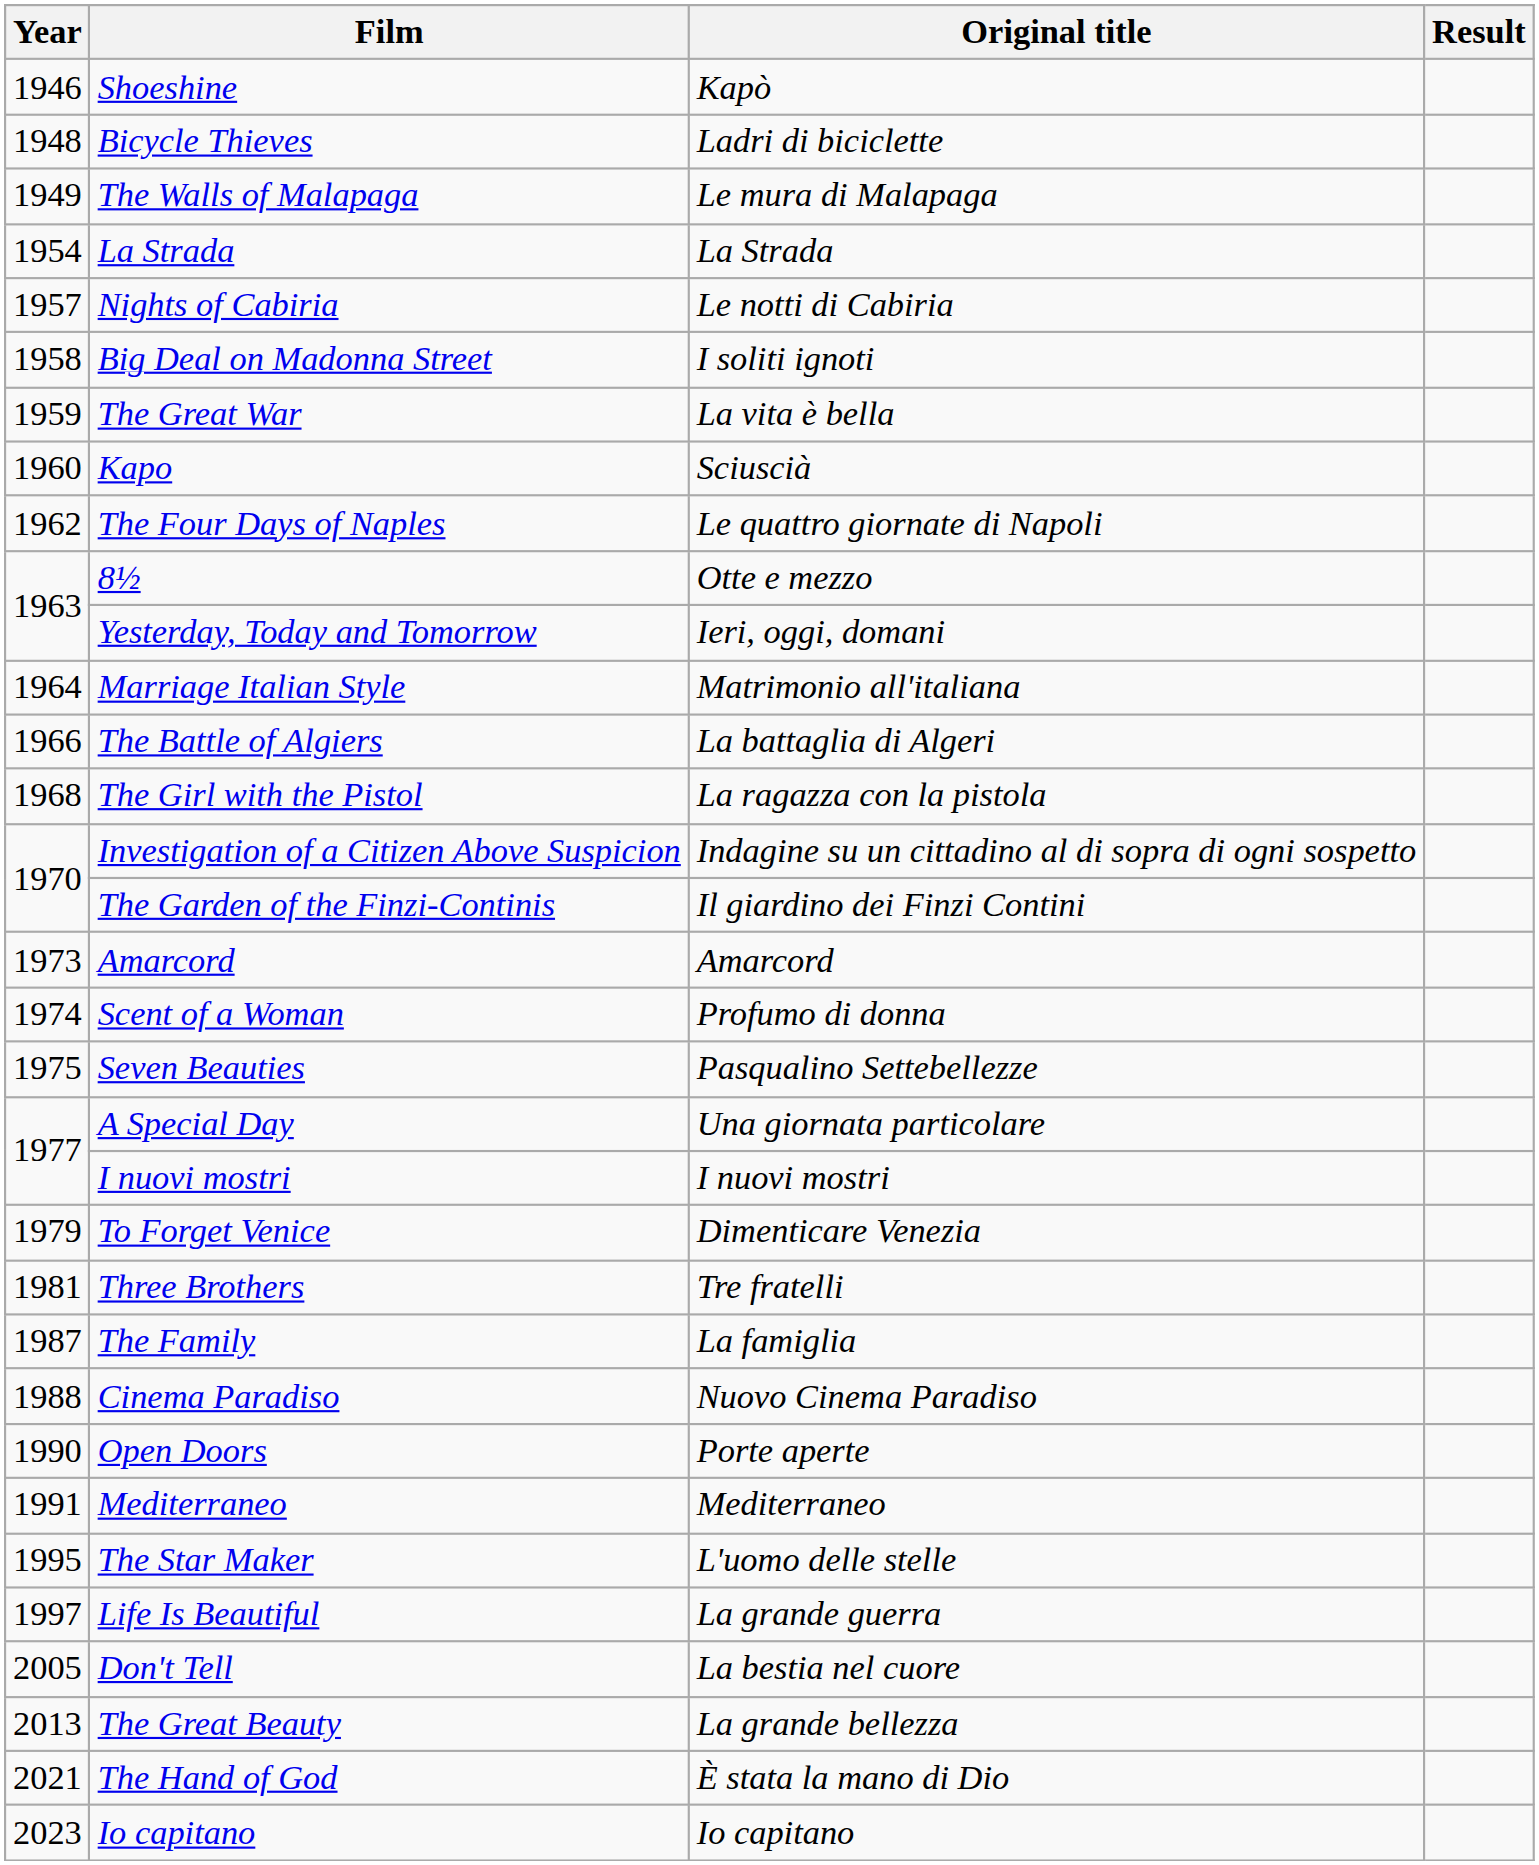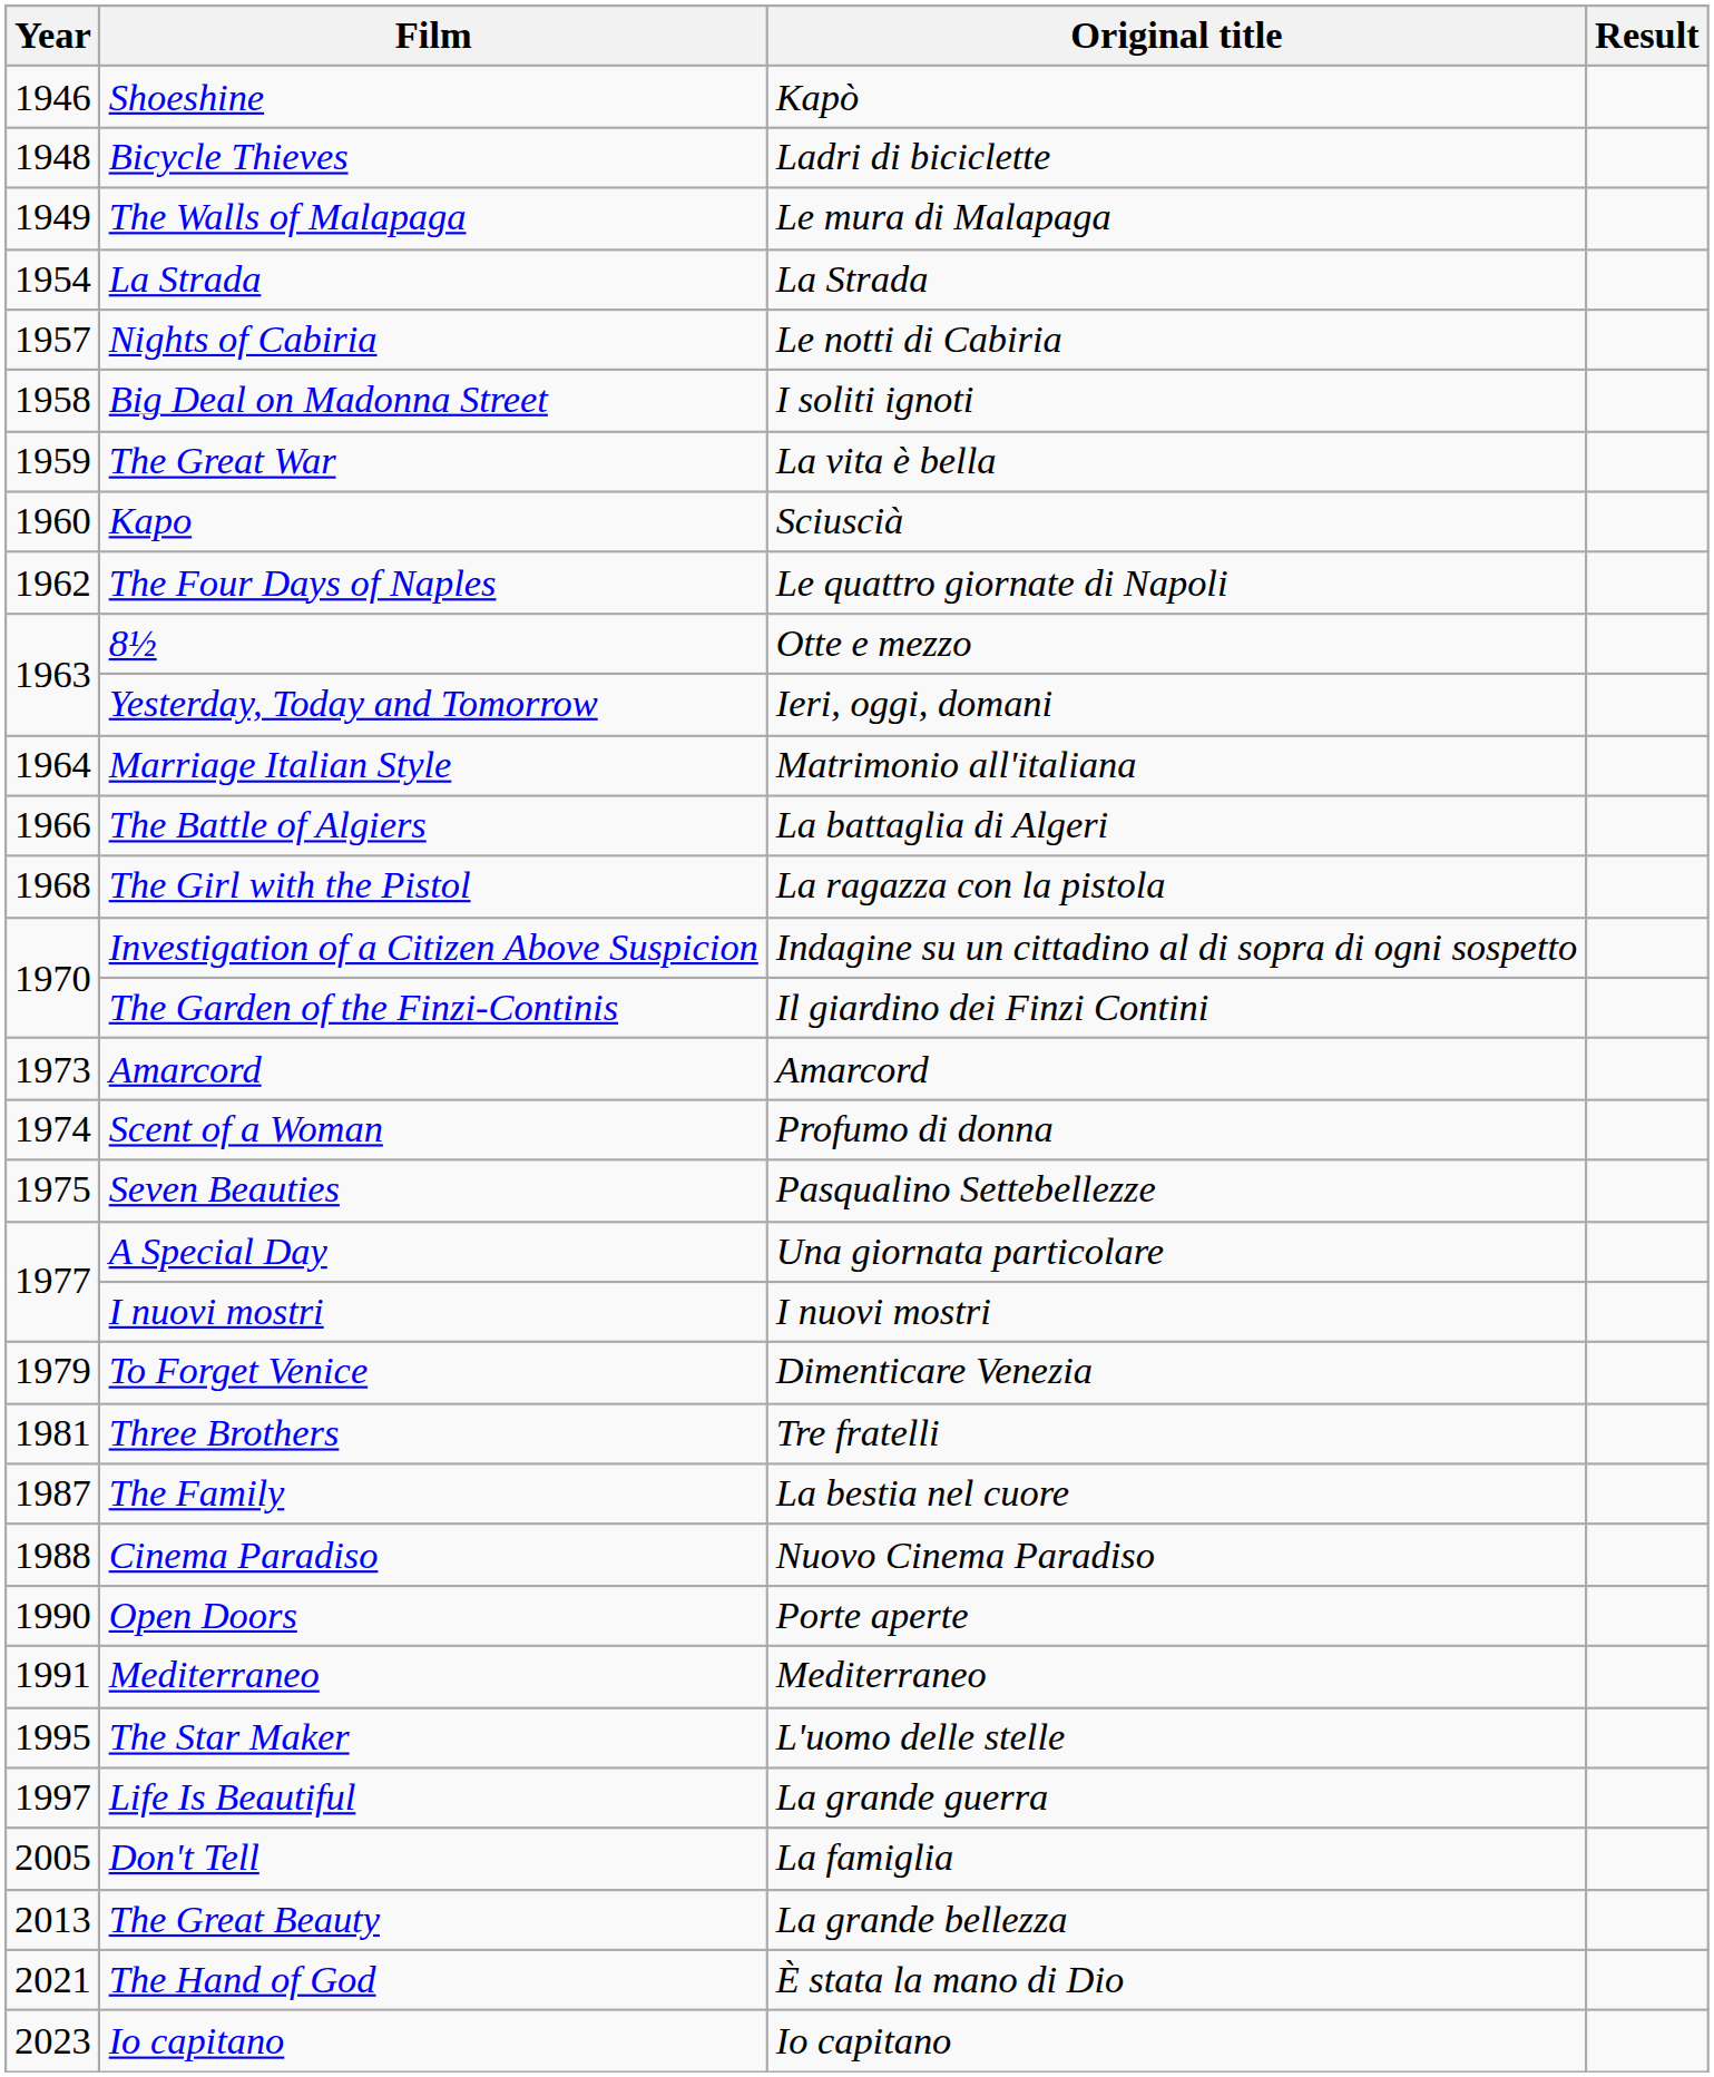The Family | Original title: La famiglia -> La bestia nel cuore
Don't Tell | Original title: La bestia nel cuore -> La famiglia
